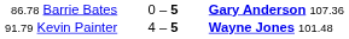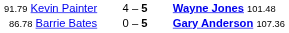rows swapped: 91.79 Kevin Painter <-> 86.78 Barrie Bates
